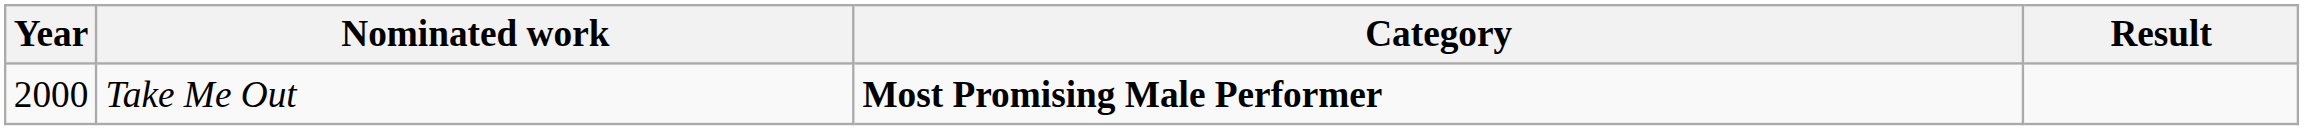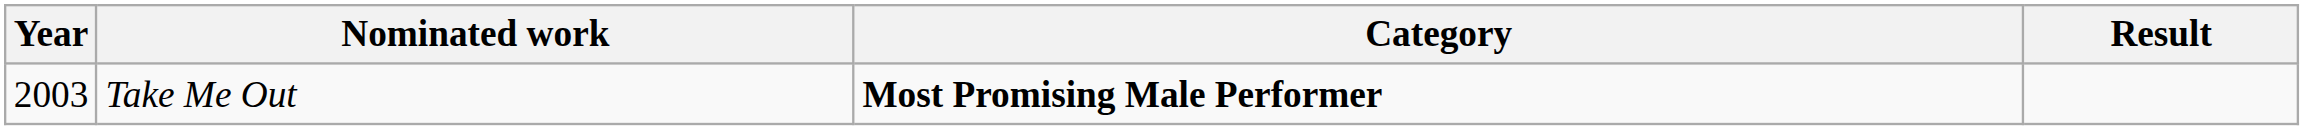Take Me Out | Year: 2000 -> 2003
